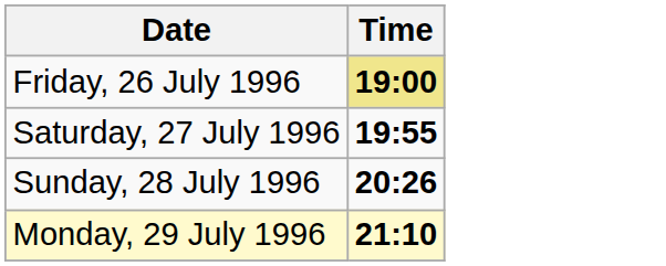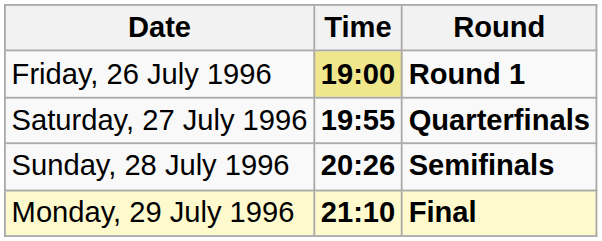+ column: Round | Round 1 | Quarterfinals | Semifinals | Final
